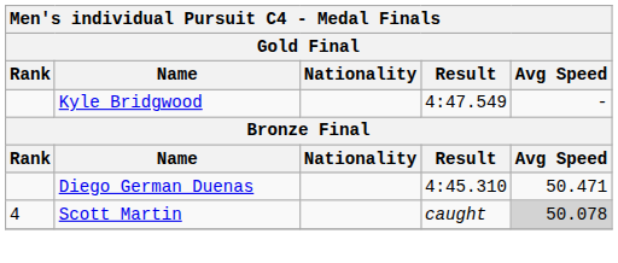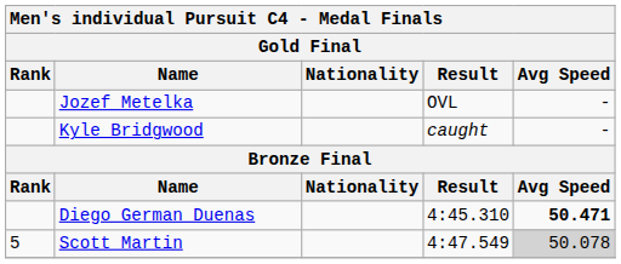+ row: Jozef Metelka | OVL | -
Kyle Bridgwood | Result: 4:47.549 -> caught
Diego German Duenas | Avg Speed: normal -> bold
Scott Martin | Rank: 4 -> 5
Scott Martin | Result: caught -> 4:47.549
